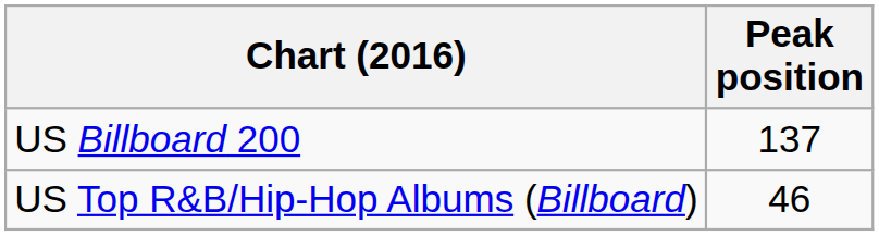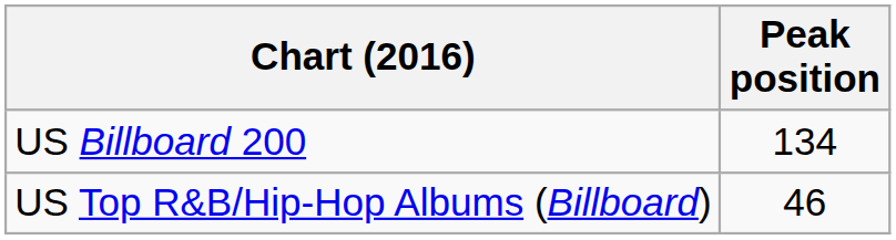US Billboard 200 | Peak position: 137 -> 134
